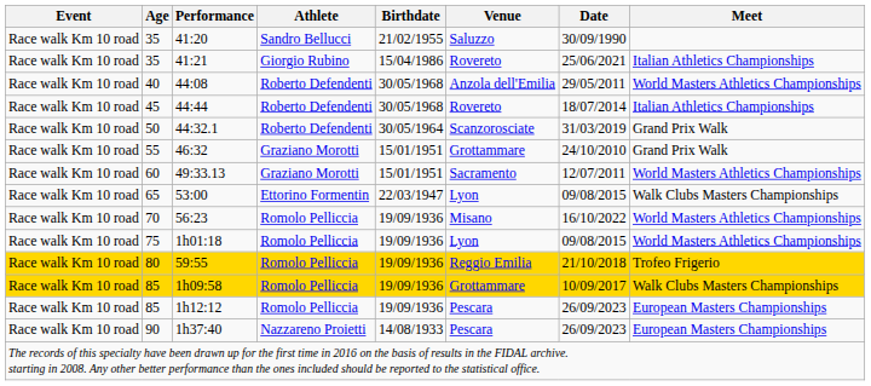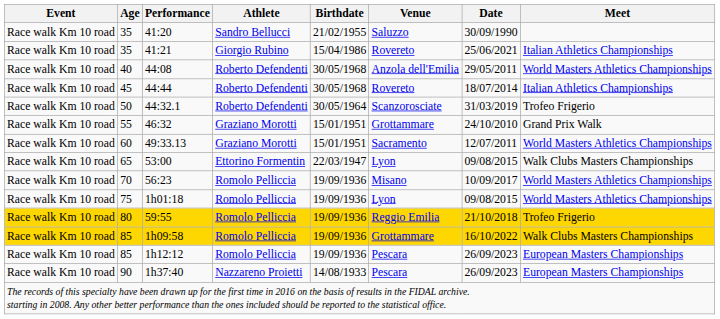44:32.1 | Meet: Grand Prix Walk -> Trofeo Frigerio
56:23 | Date: 16/10/2022 -> 10/09/2017
1h09:58 | Date: 10/09/2017 -> 16/10/2022
